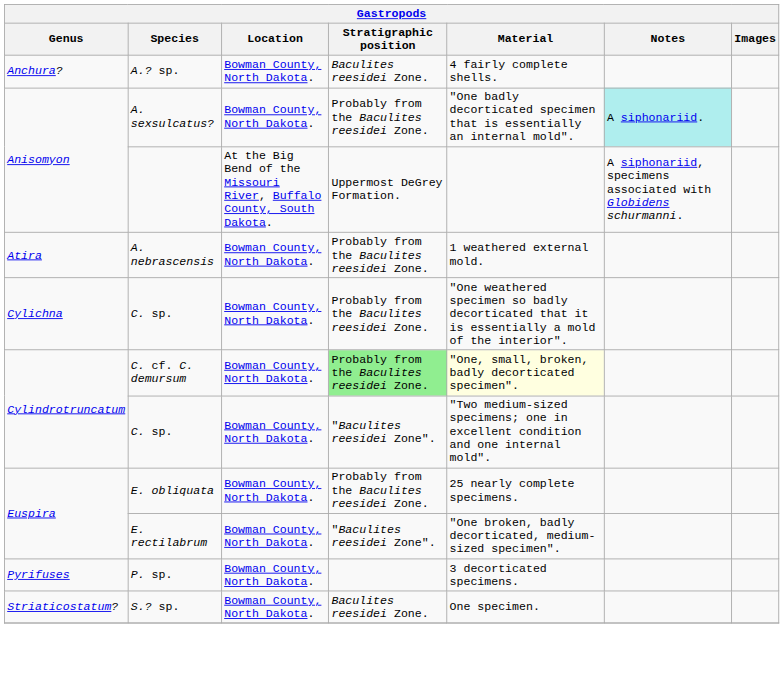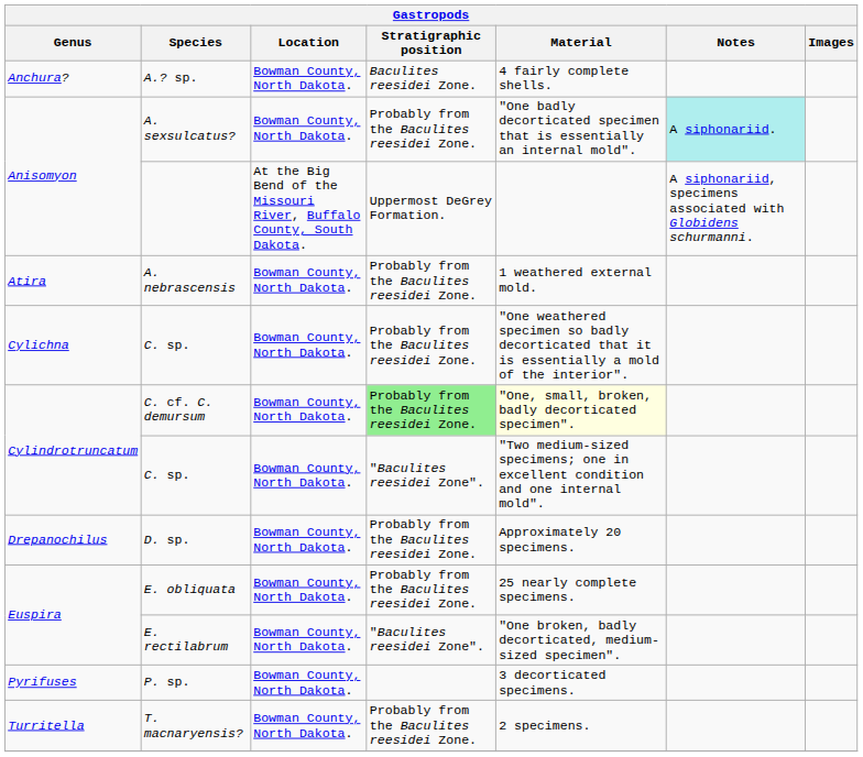+ row: Drepanochilus | D. sp. | Bowman County, North Dakota. | Probably from the Baculites reesidei Zone. | Approximately 20 specimens.
- row: Striaticostatum? | S.? sp. | Bowman County, North Dakota. | Baculites reesidei Zone. | One specimen.
+ row: Turritella | T. macnaryensis? | Bowman County, North Dakota. | Probably from the Baculites reesidei Zone. | 2 specimens.
